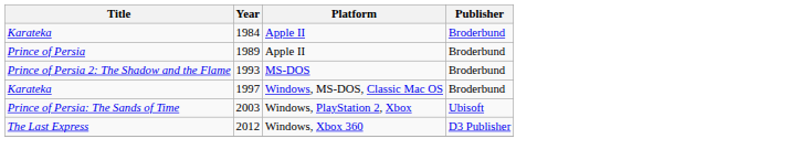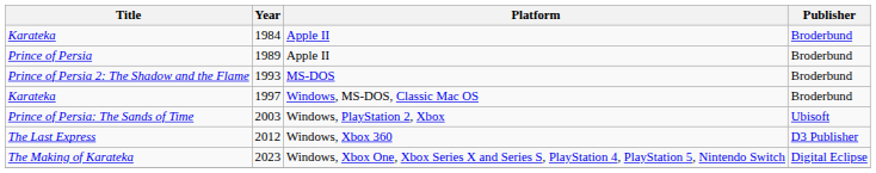+ row: The Making of Karateka | 2023 | Windows, Xbox One, Xbox Series X and Series S, PlayStation 4, PlayStation 5, Nintendo Switch | Digital Eclipse
